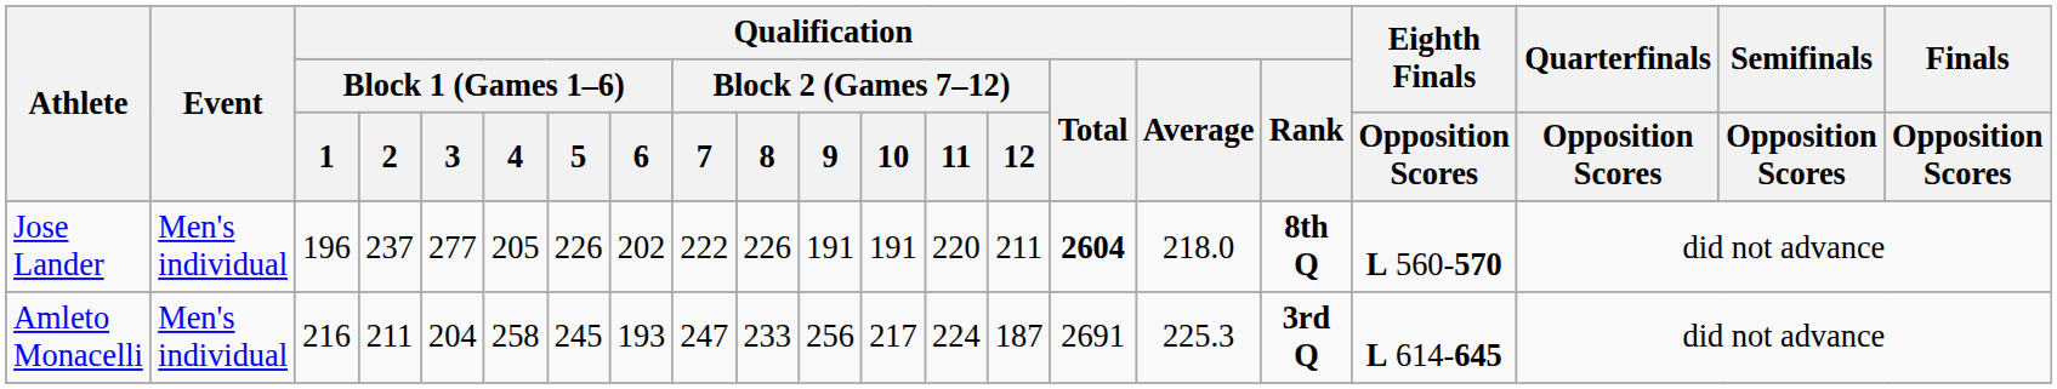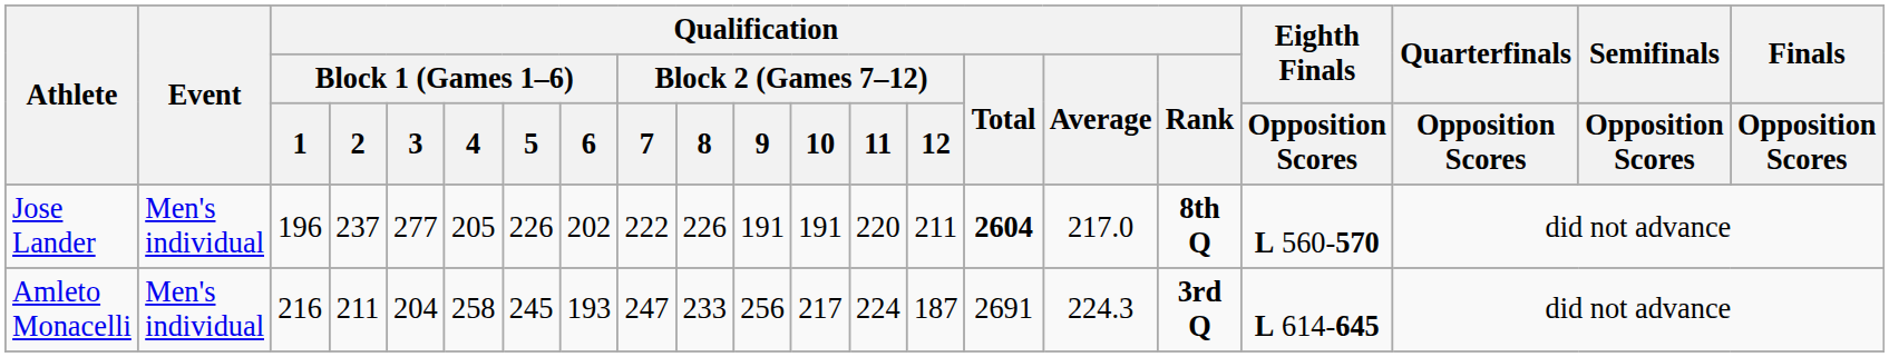Jose Lander | Qualification / Average: 218.0 -> 217.0
Amleto Monacelli | Qualification / Average: 225.3 -> 224.3
